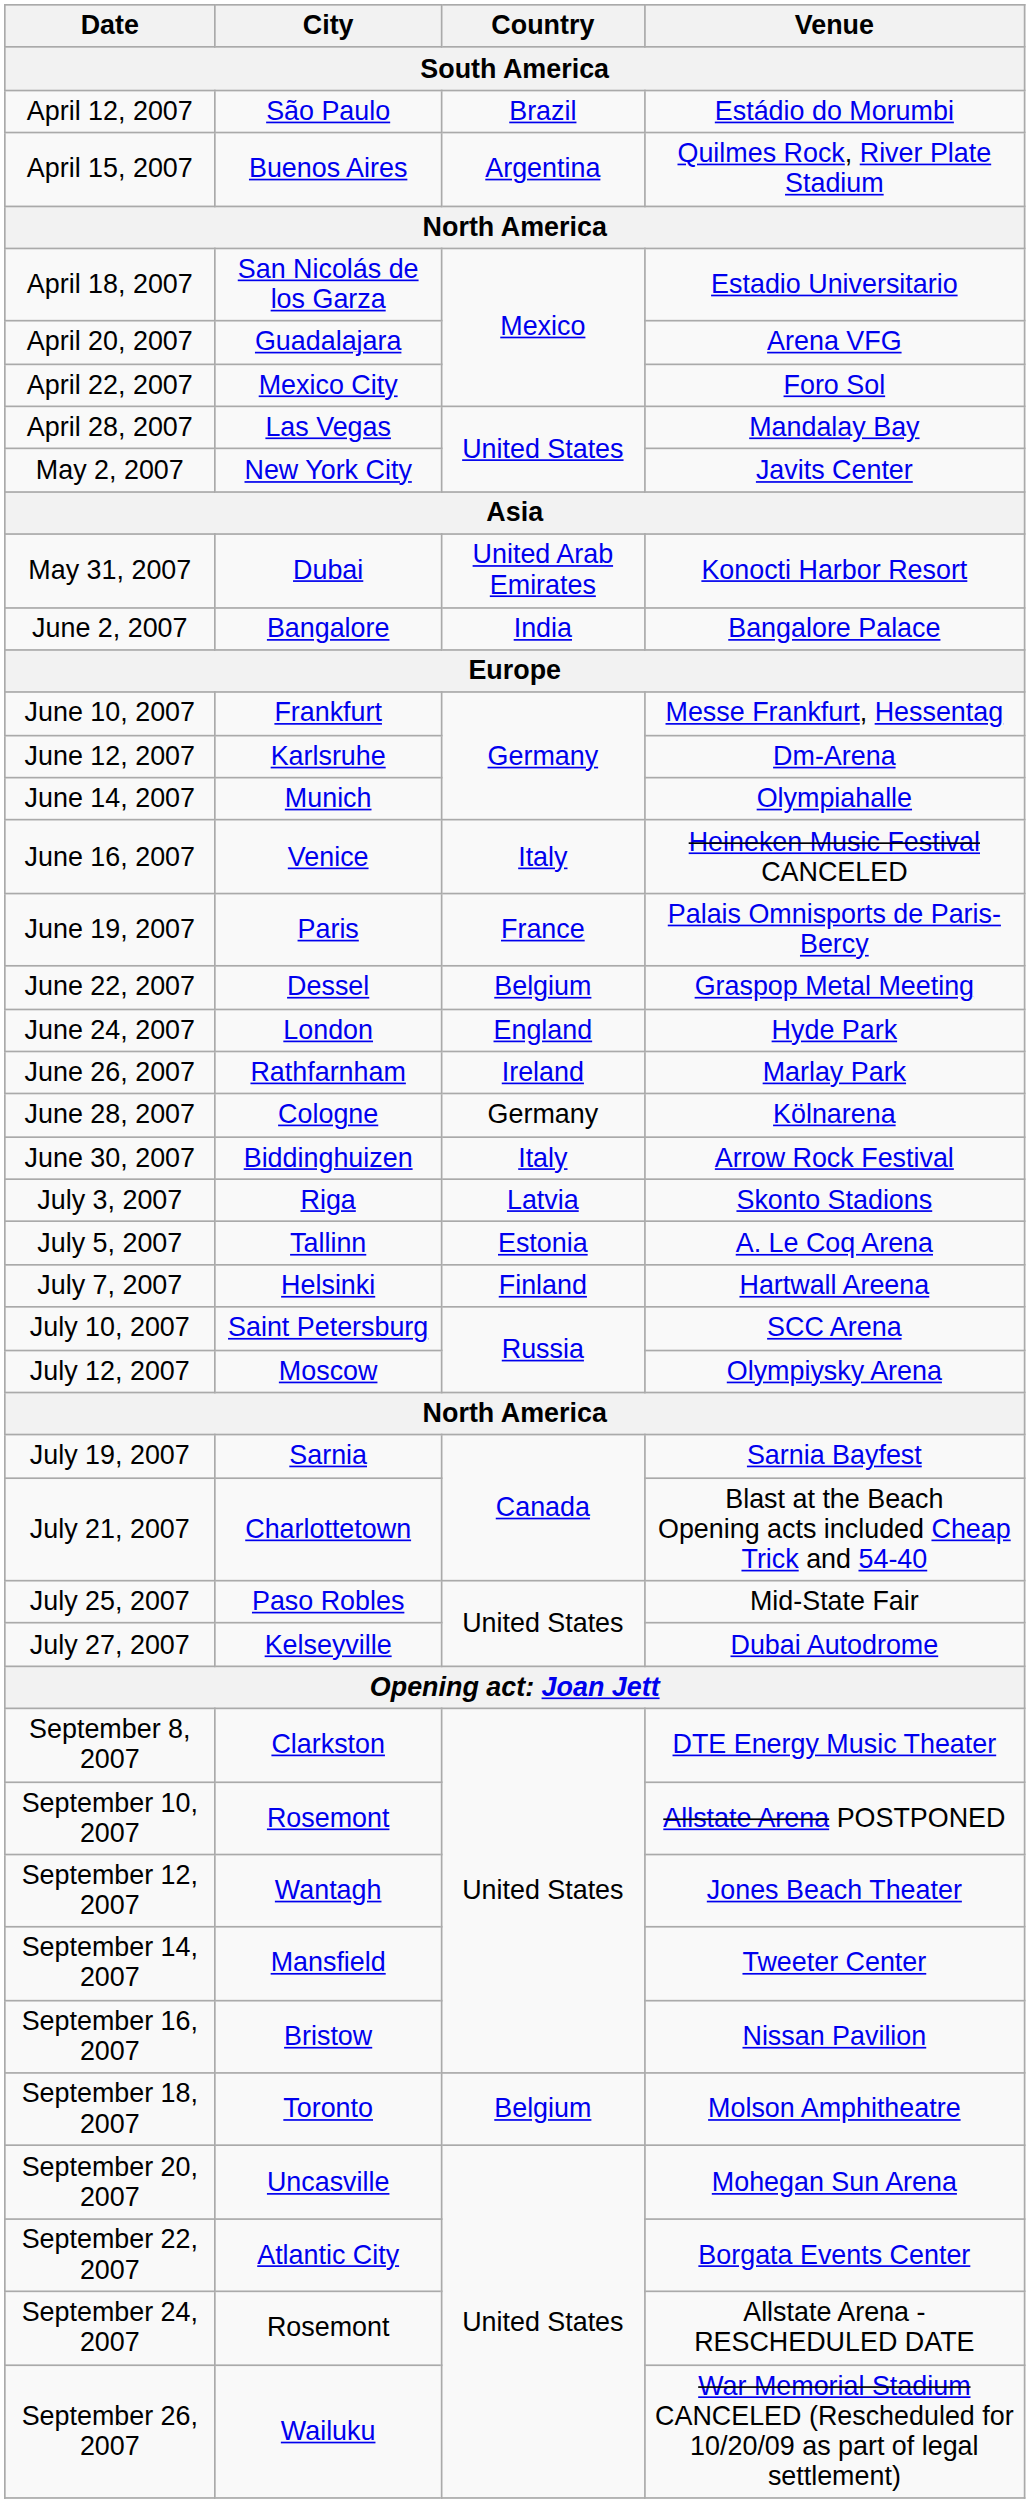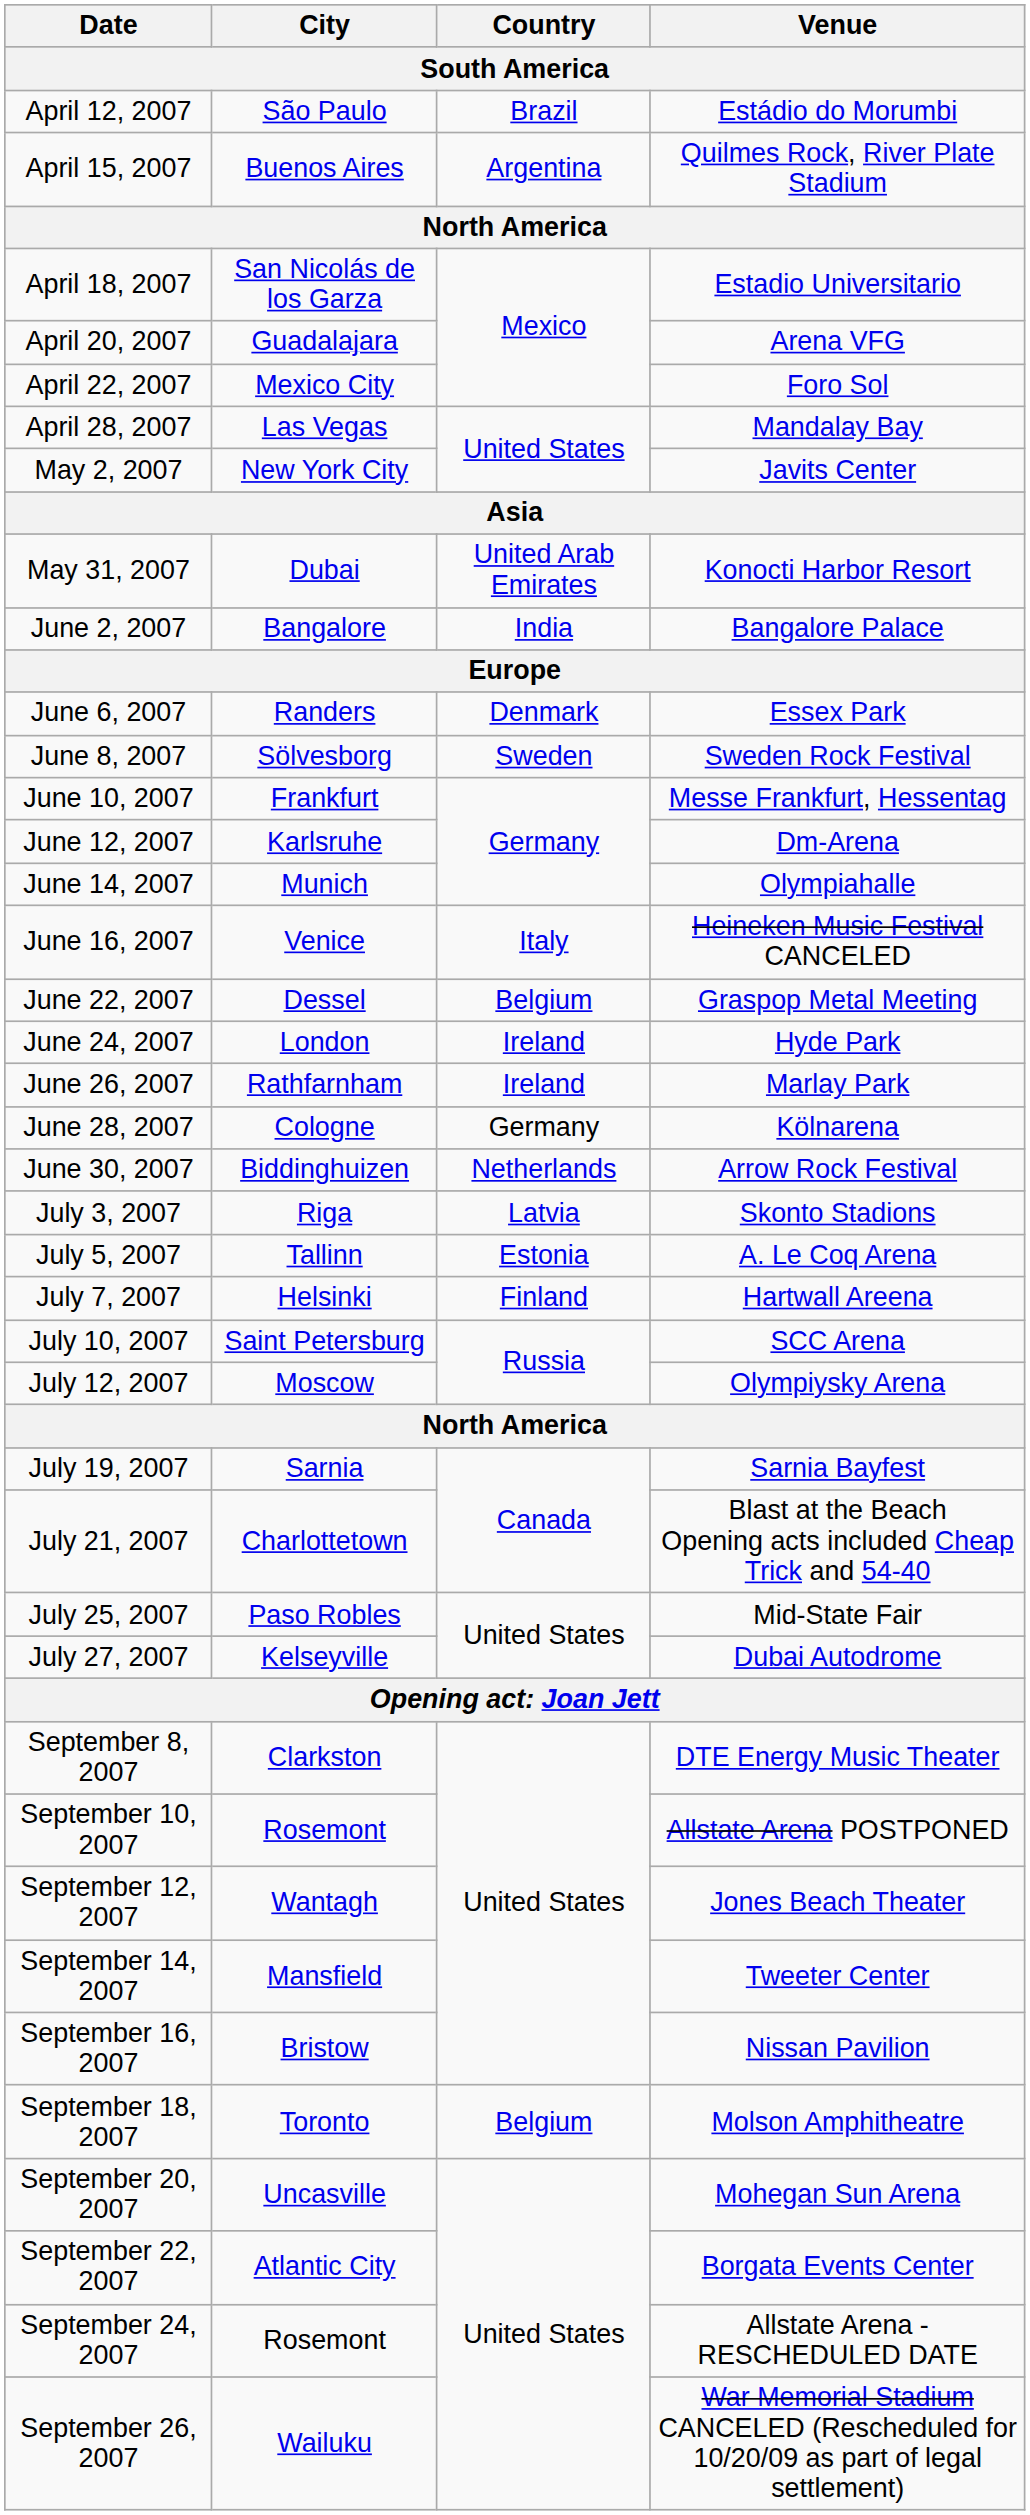+ row: June 6, 2007 | Randers | Denmark | Essex Park
+ row: June 8, 2007 | Sölvesborg | Sweden | Sweden Rock Festival
- row: June 19, 2007 | Paris | France | Palais Omnisports de Paris-Bercy
June 24, 2007 | Country: England -> Ireland
June 30, 2007 | Country: Italy -> Netherlands
